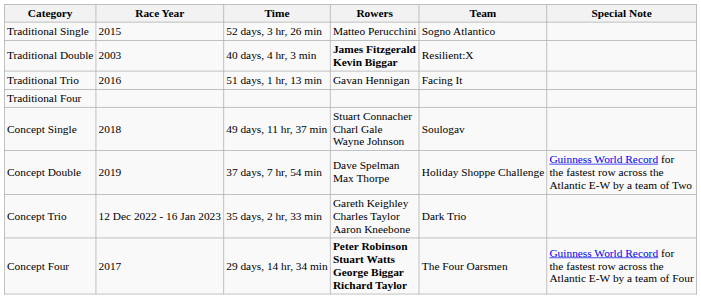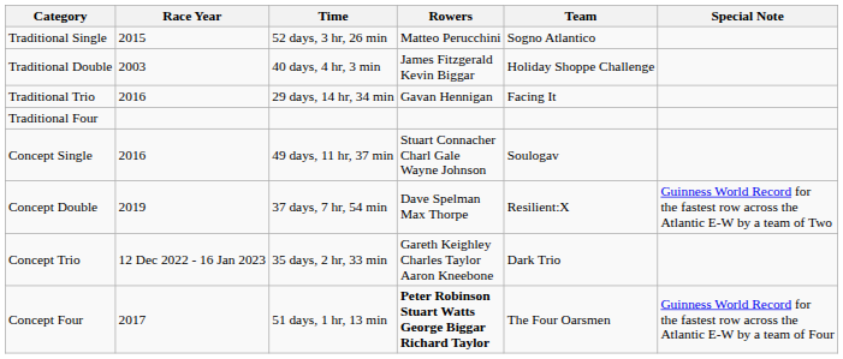Traditional Double | Rowers: bold -> normal
Traditional Double | Team: Resilient:X -> Holiday Shoppe Challenge
Traditional Trio | Time: 51 days, 1 hr, 13 min -> 29 days, 14 hr, 34 min
Concept Single | Race Year: 2018 -> 2016
Concept Double | Team: Holiday Shoppe Challenge -> Resilient:X
Concept Four | Time: 29 days, 14 hr, 34 min -> 51 days, 1 hr, 13 min
